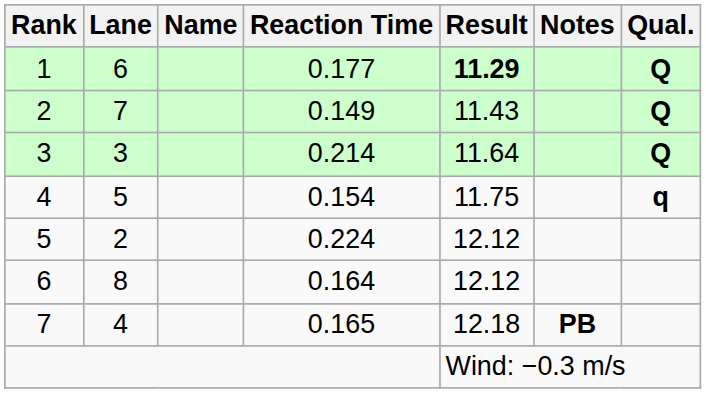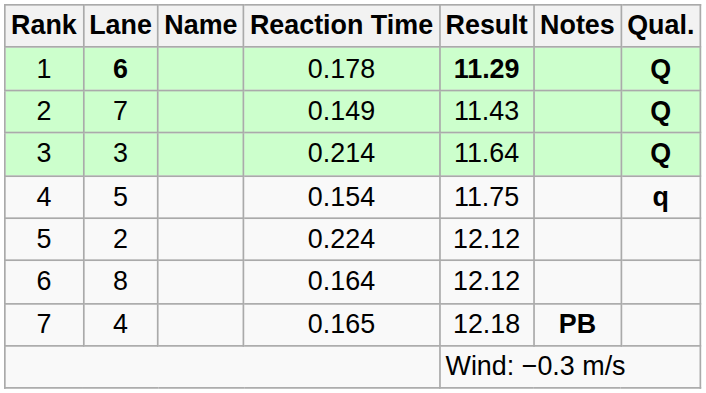1 | Lane: normal -> bold
1 | Reaction Time: 0.177 -> 0.178
